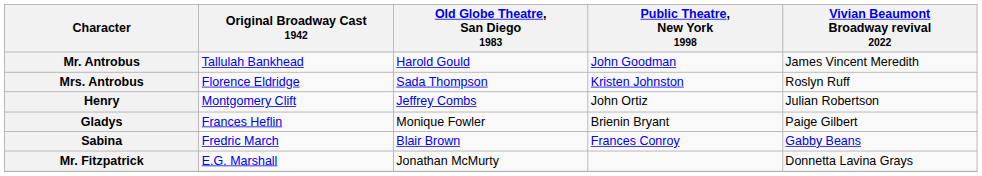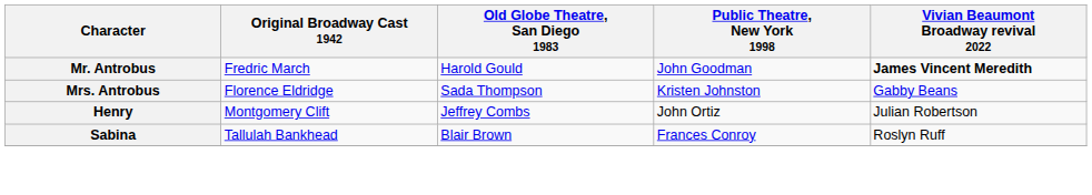Mr. Antrobus | Original Broadway Cast 1942: Tallulah Bankhead -> Fredric March
Mr. Antrobus | Vivian Beaumont Broadway revival 2022: normal -> bold
Mrs. Antrobus | Vivian Beaumont Broadway revival 2022: Roslyn Ruff -> Gabby Beans
- row: Gladys | Frances Heflin | Monique Fowler | Brienin Bryant | Paige Gilbert
Sabina | Original Broadway Cast 1942: Fredric March -> Tallulah Bankhead
Sabina | Vivian Beaumont Broadway revival 2022: Gabby Beans -> Roslyn Ruff
- row: Mr. Fitzpatrick | E.G. Marshall | Jonathan McMurty | Donnetta Lavina Grays
